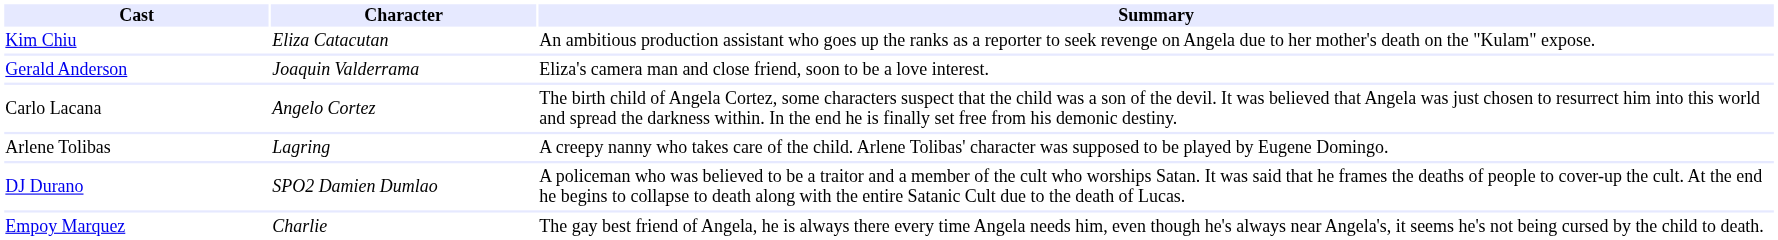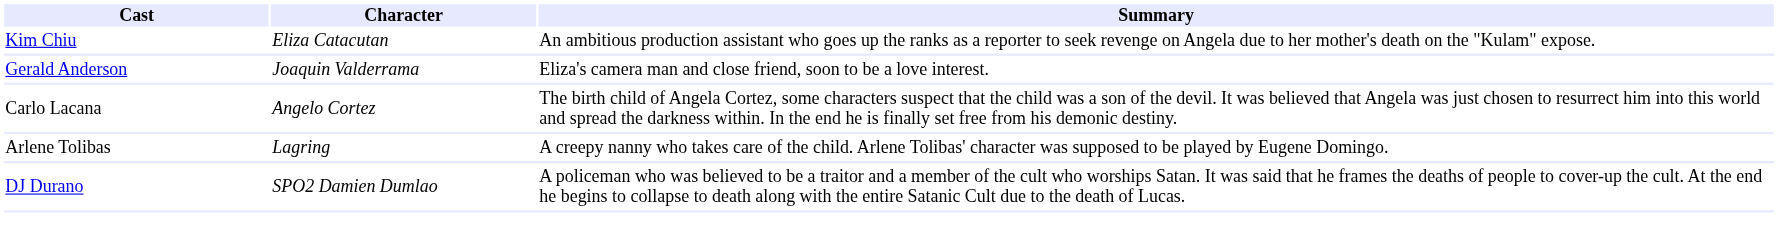- row: Empoy Marquez | Charlie | The gay best friend of Angela, he is always there every time Angela needs him, even though he's always near Angela's, it seems he's not being cursed by the child to death.
